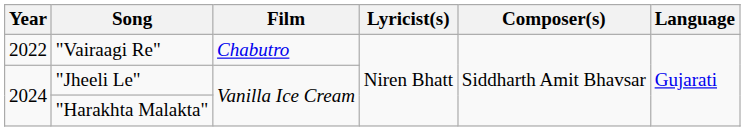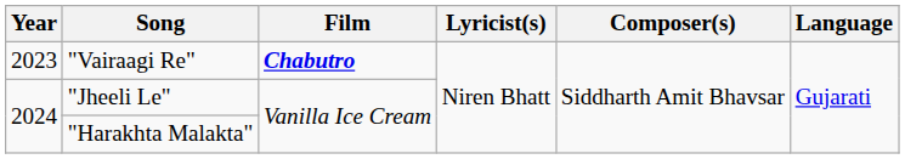"Vairaagi Re" | Year: 2022 -> 2023
"Vairaagi Re" | Film: normal -> bold
